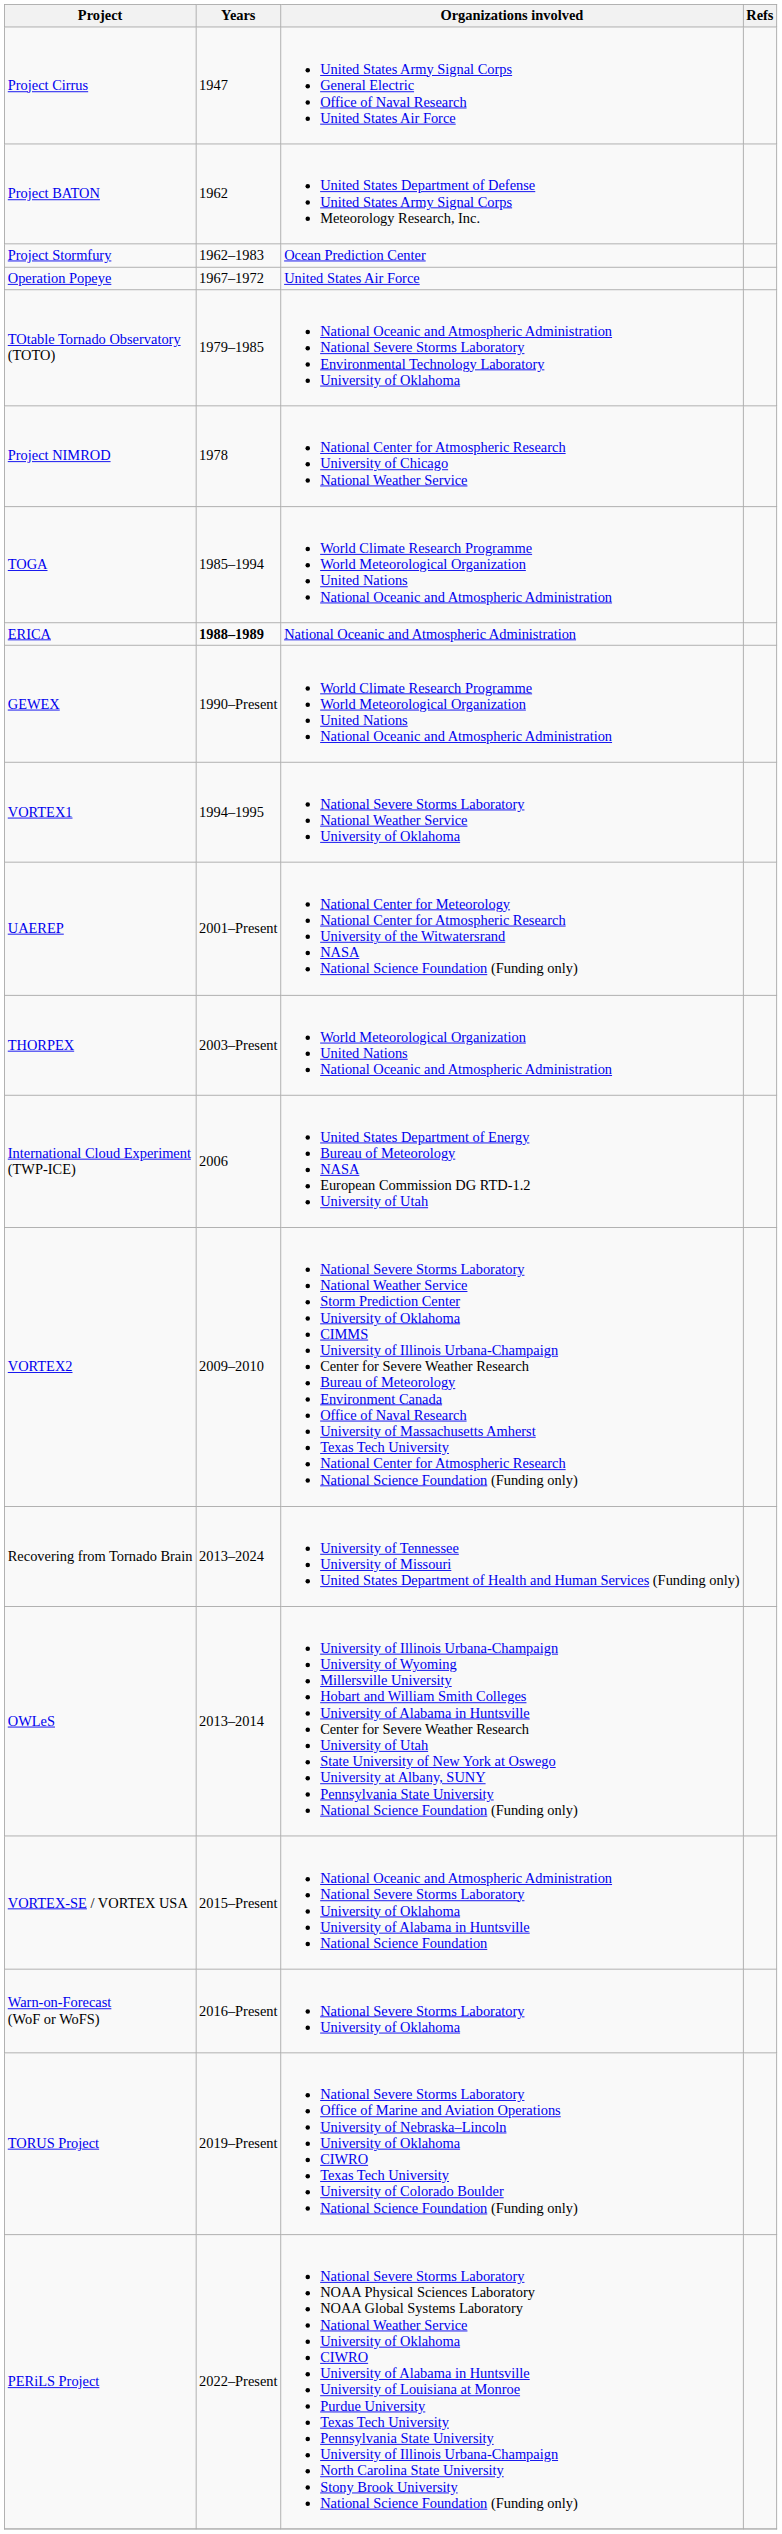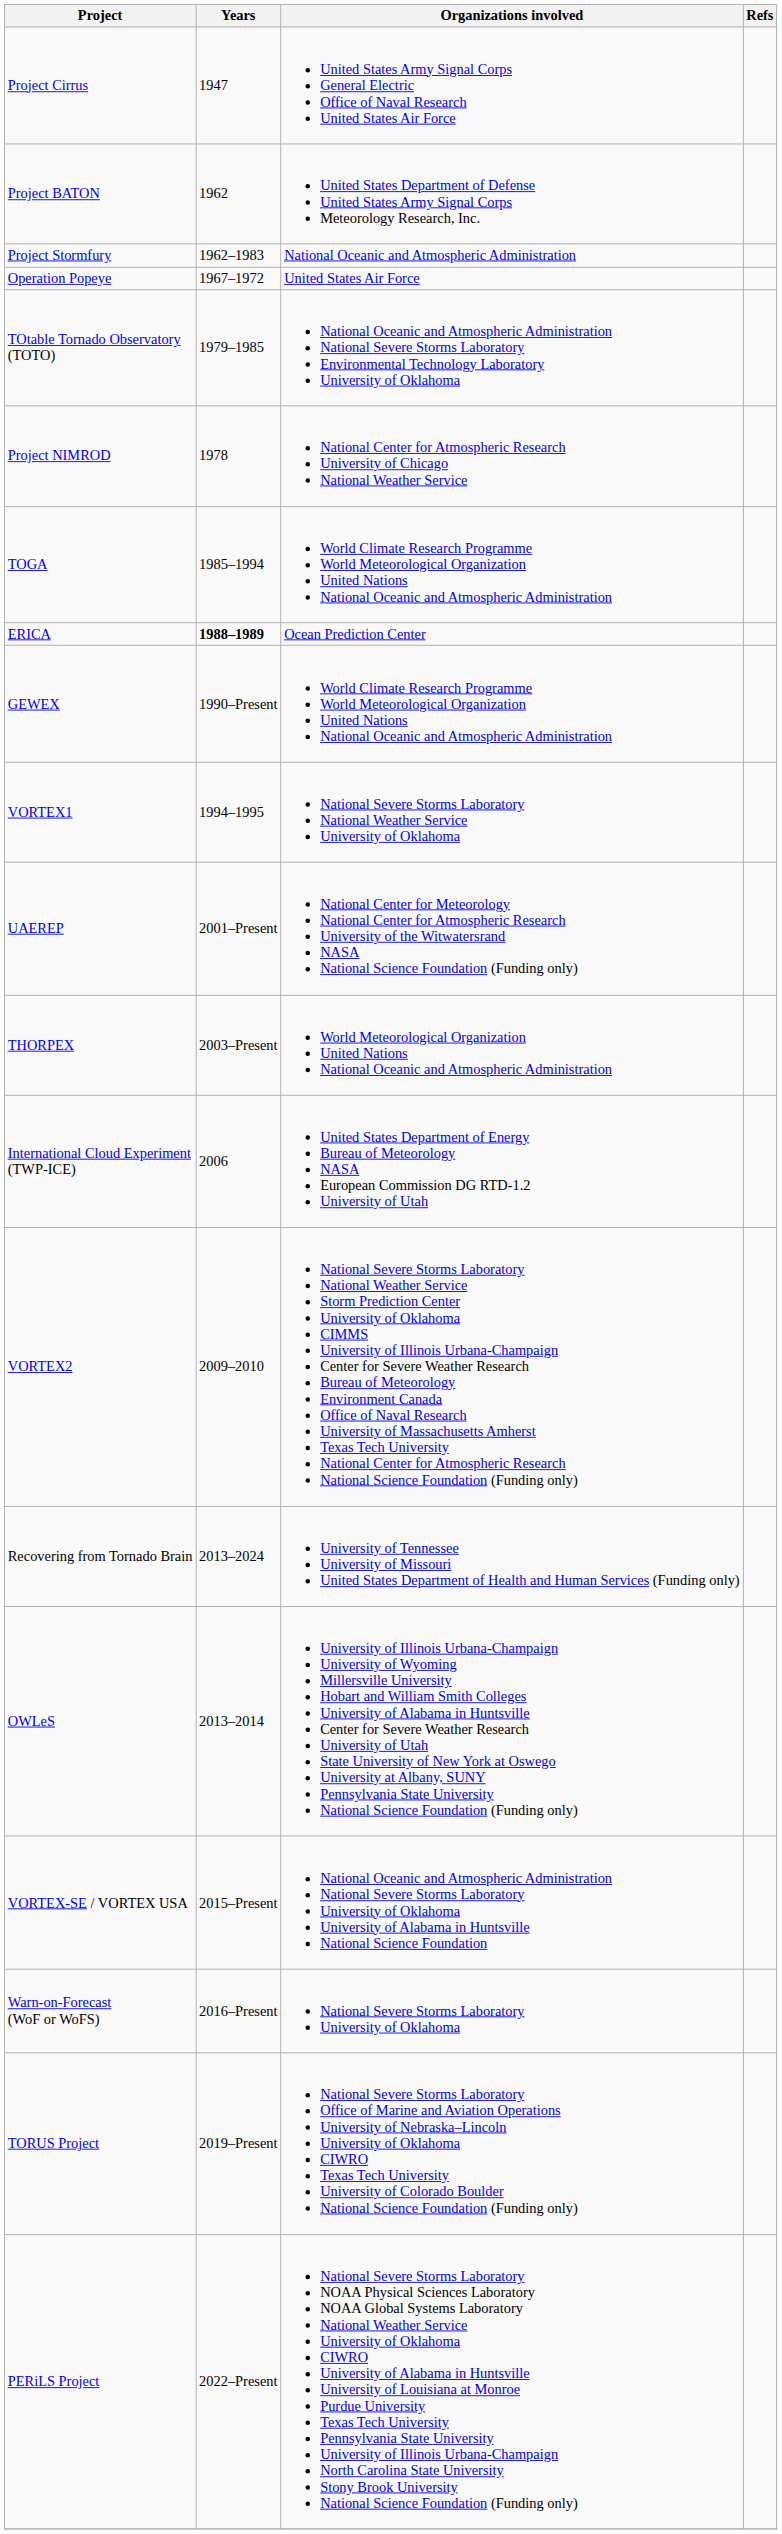Project Stormfury | Organizations involved: Ocean Prediction Center -> National Oceanic and Atmospheric Administration
ERICA | Organizations involved: National Oceanic and Atmospheric Administration -> Ocean Prediction Center
